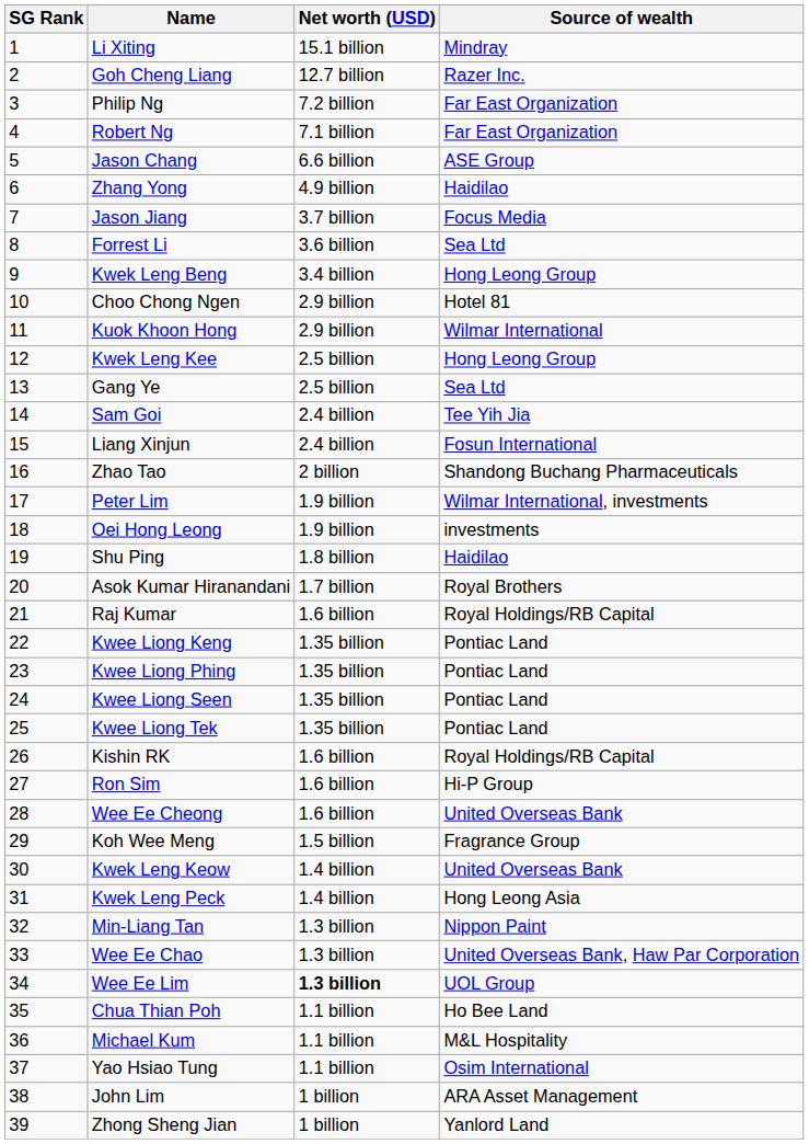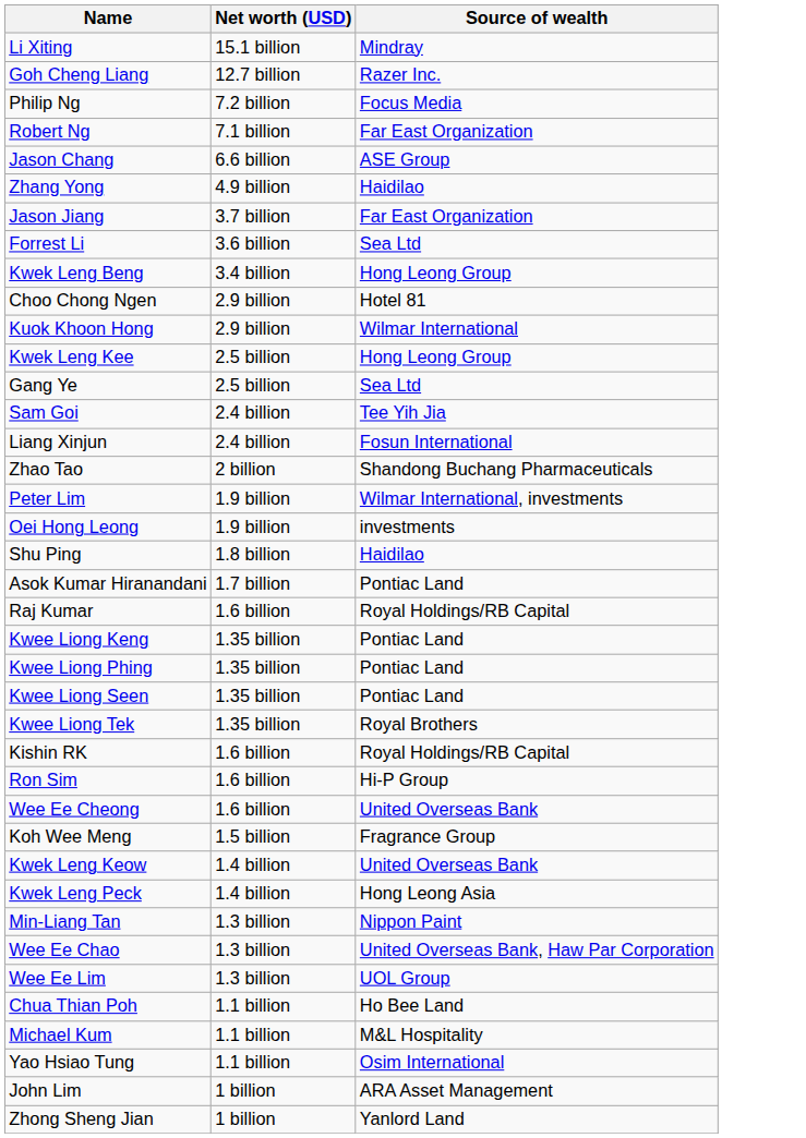- column: SG Rank | 1 | 2 | 3 | 4 | 5 | 6 | 7 | 8 | 9 | 10 | 11 | 12 | 13 | 14 | 15 | 16 | 17 | 18 | 19 | 20 | 21 | 22 | 23 | 24 | 25 | 26 | 27 | 28 | 29 | 30 | 31 | 32 | 33 | 34 | 35 | 36 | 37 | 38 | 39
Philip Ng | Source of wealth: Far East Organization -> Focus Media
Jason Jiang | Source of wealth: Focus Media -> Far East Organization
Asok Kumar Hiranandani | Source of wealth: Royal Brothers -> Pontiac Land
Kwee Liong Tek | Source of wealth: Pontiac Land -> Royal Brothers
Wee Ee Lim | Net worth (USD): bold -> normal
